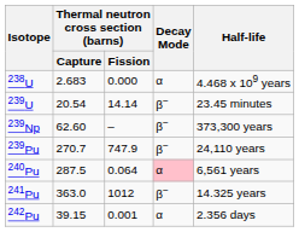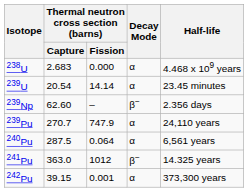239U | Decay Mode: β− -> α
239Np | Half-life: 373,300 years -> 2.356 days
239Pu | Decay Mode: β− -> α
240Pu | Decay Mode: pink background -> no background
242Pu | Half-life: 2.356 days -> 373,300 years
